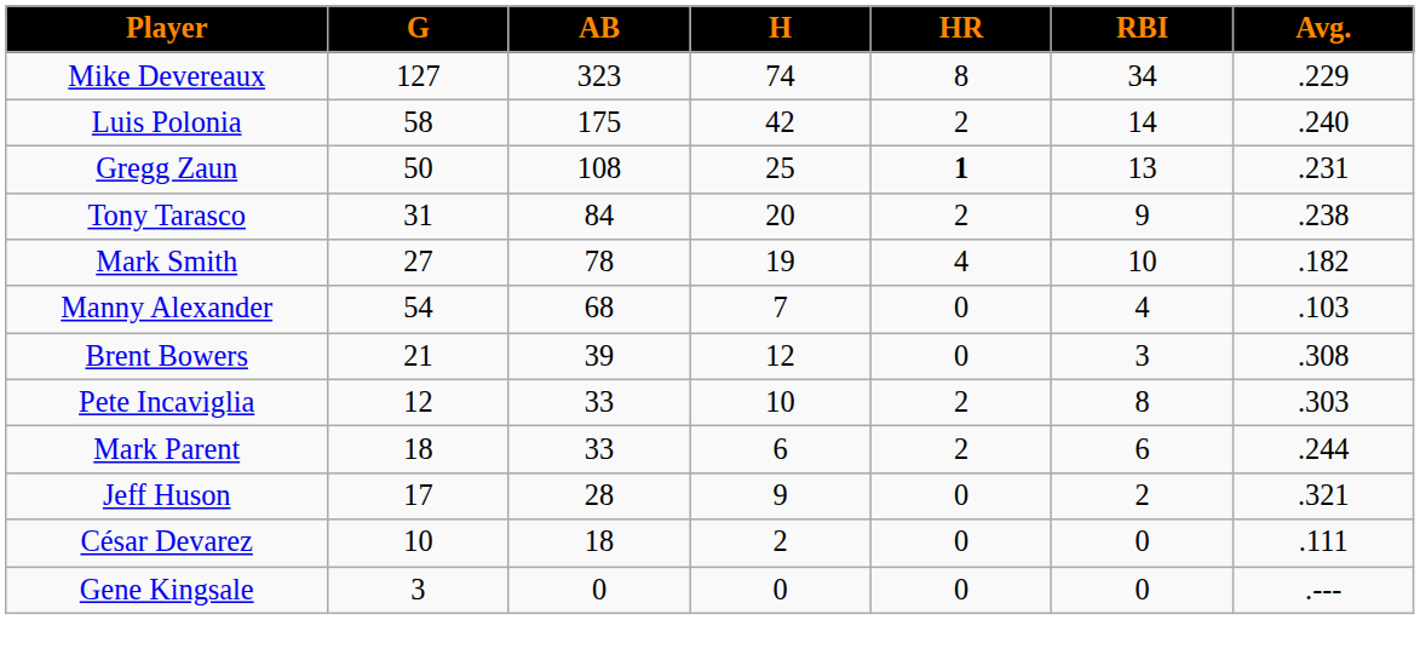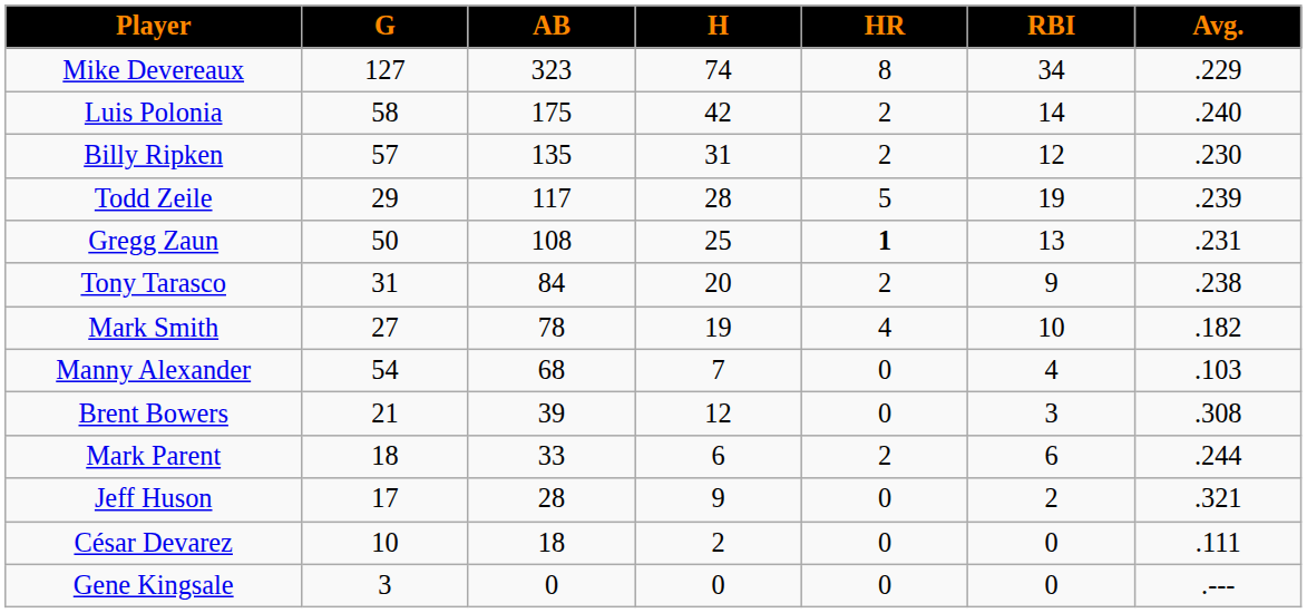+ row: Billy Ripken | 57 | 135 | 31 | 2 | 12 | .230
+ row: Todd Zeile | 29 | 117 | 28 | 5 | 19 | .239
- row: Pete Incaviglia | 12 | 33 | 10 | 2 | 8 | .303
